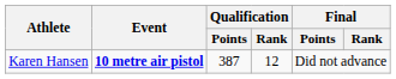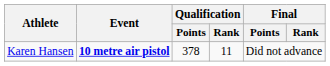Karen Hansen | Qualification / Points: 387 -> 378
Karen Hansen | Qualification / Rank: 12 -> 11
